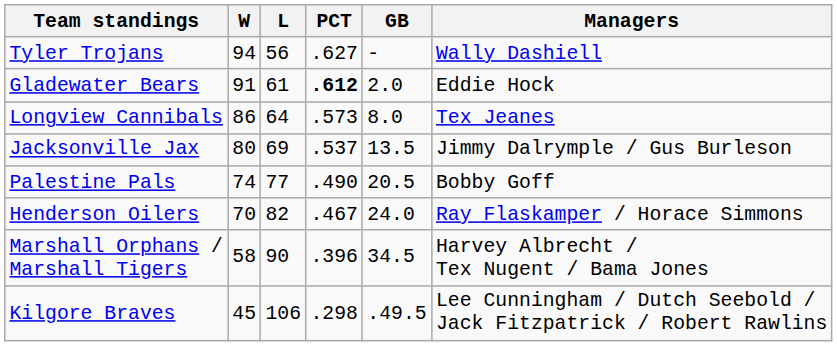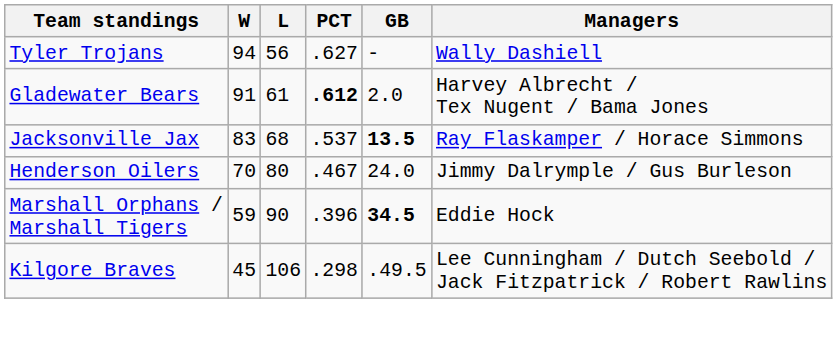Gladewater Bears | Managers: Eddie Hock -> Harvey Albrecht / Tex Nugent / Bama Jones
- row: Longview Cannibals | 86 | 64 | .573 | 8.0 | Tex Jeanes
Jacksonville Jax | W: 80 -> 83
Jacksonville Jax | L: 69 -> 68
Jacksonville Jax | GB: normal -> bold
Jacksonville Jax | Managers: Jimmy Dalrymple / Gus Burleson -> Ray Flaskamper / Horace Simmons
- row: Palestine Pals | 74 | 77 | .490 | 20.5 | Bobby Goff
Henderson Oilers | L: 82 -> 80
Henderson Oilers | Managers: Ray Flaskamper / Horace Simmons -> Jimmy Dalrymple / Gus Burleson
Marshall Orphans / Marshall Tigers | W: 58 -> 59
Marshall Orphans / Marshall Tigers | GB: normal -> bold
Marshall Orphans / Marshall Tigers | Managers: Harvey Albrecht / Tex Nugent / Bama Jones -> Eddie Hock
